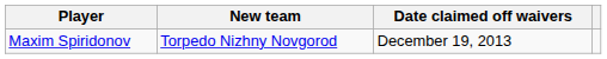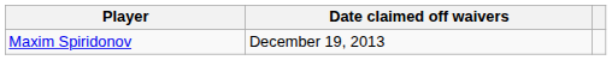- column: New team | Torpedo Nizhny Novgorod
